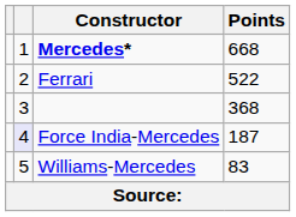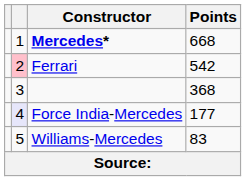Ferrari | column 2: no background -> pink background
Ferrari | Points: 522 -> 542
Force India-Mercedes | Points: 187 -> 177
